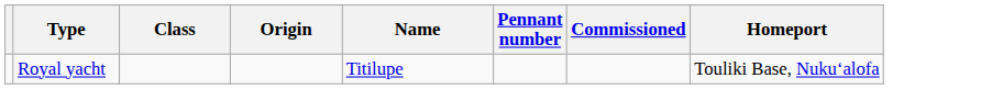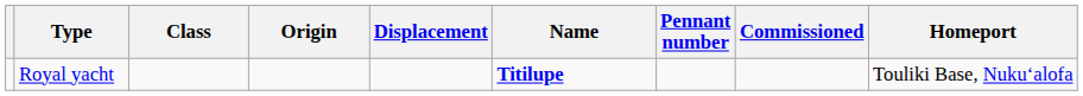+ column: Displacement
Royal yacht | Name: normal -> bold
